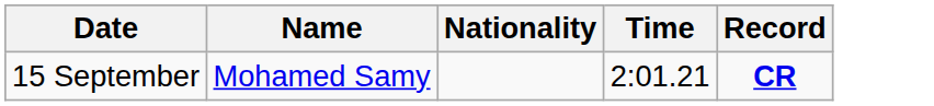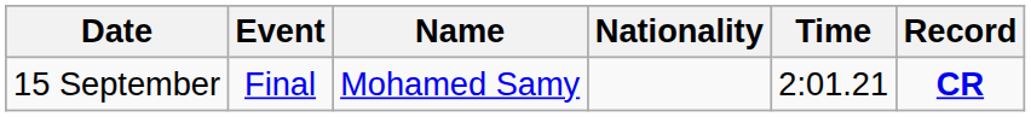+ column: Event | Final
